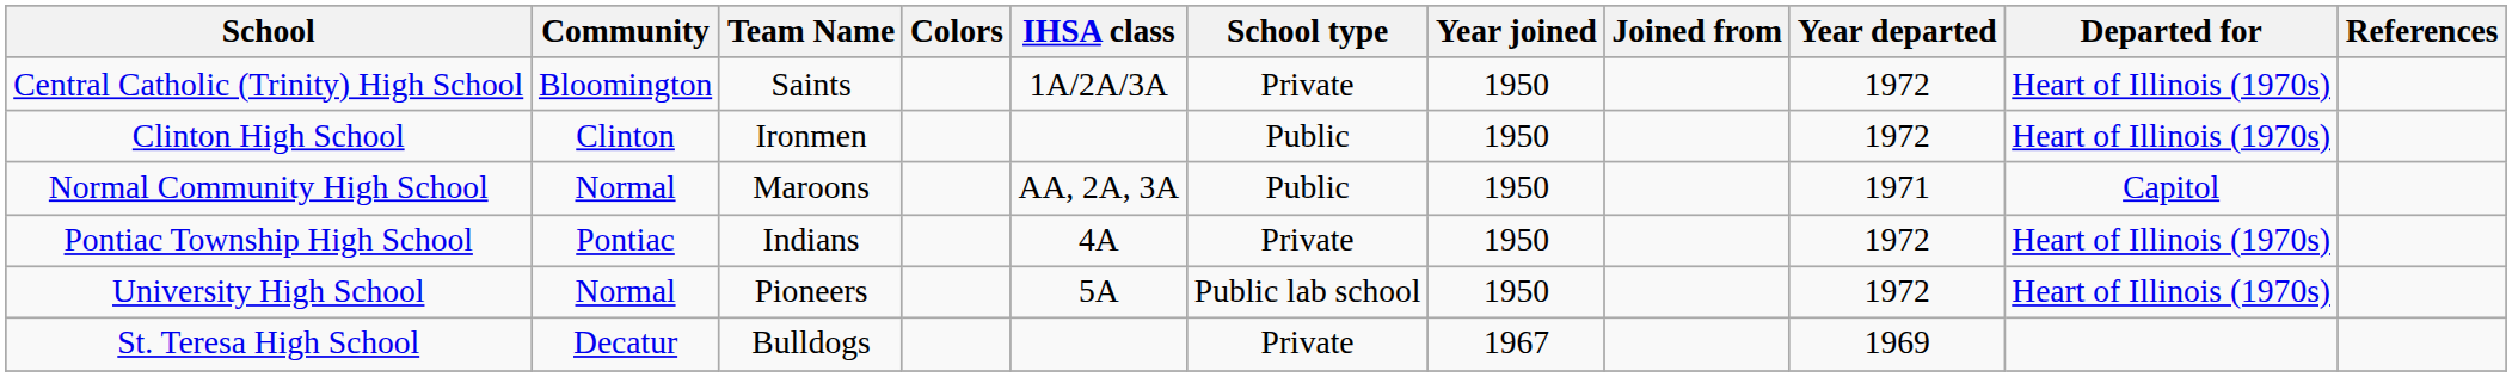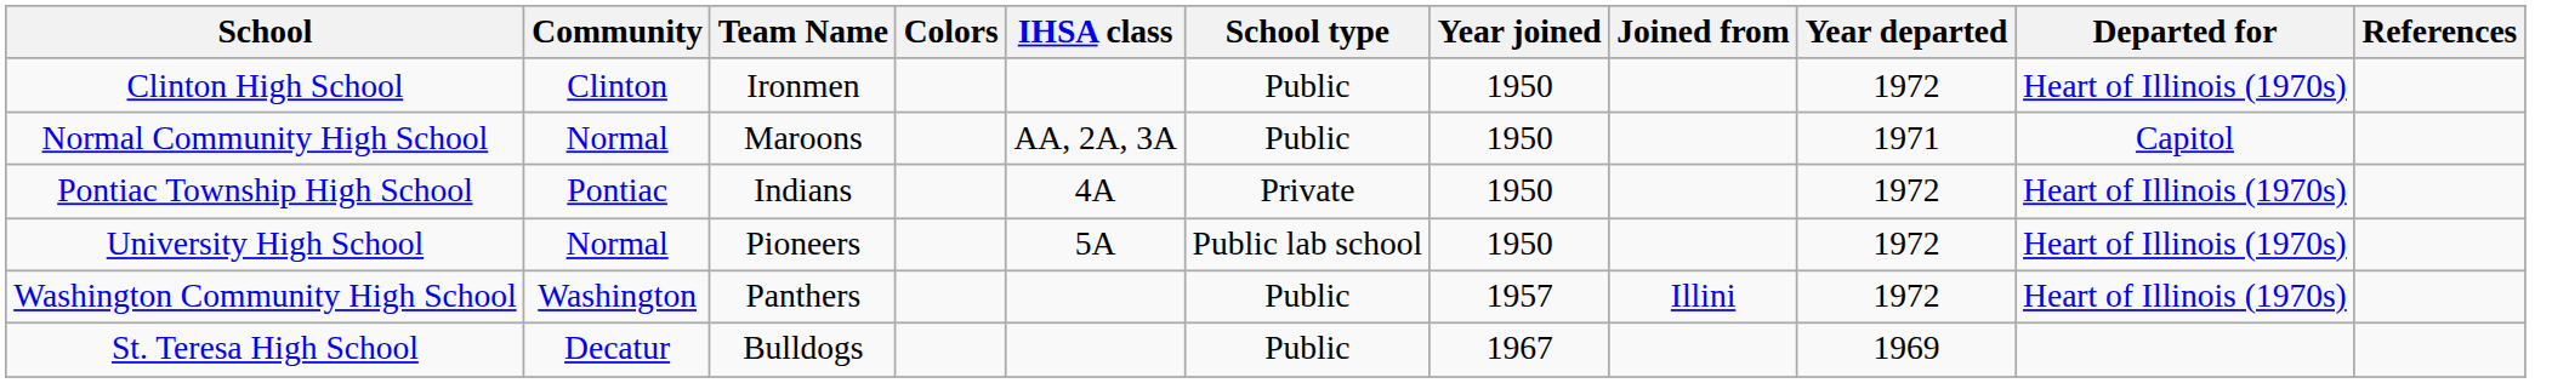- row: Central Catholic (Trinity) High School | Bloomington | Saints | 1A/2A/3A | Private | 1950 | 1972 | Heart of Illinois (1970s)
+ row: Washington Community High School | Washington | Panthers | Public | 1957 | Illini | 1972 | Heart of Illinois (1970s)
St. Teresa High School | School type: Private -> Public
